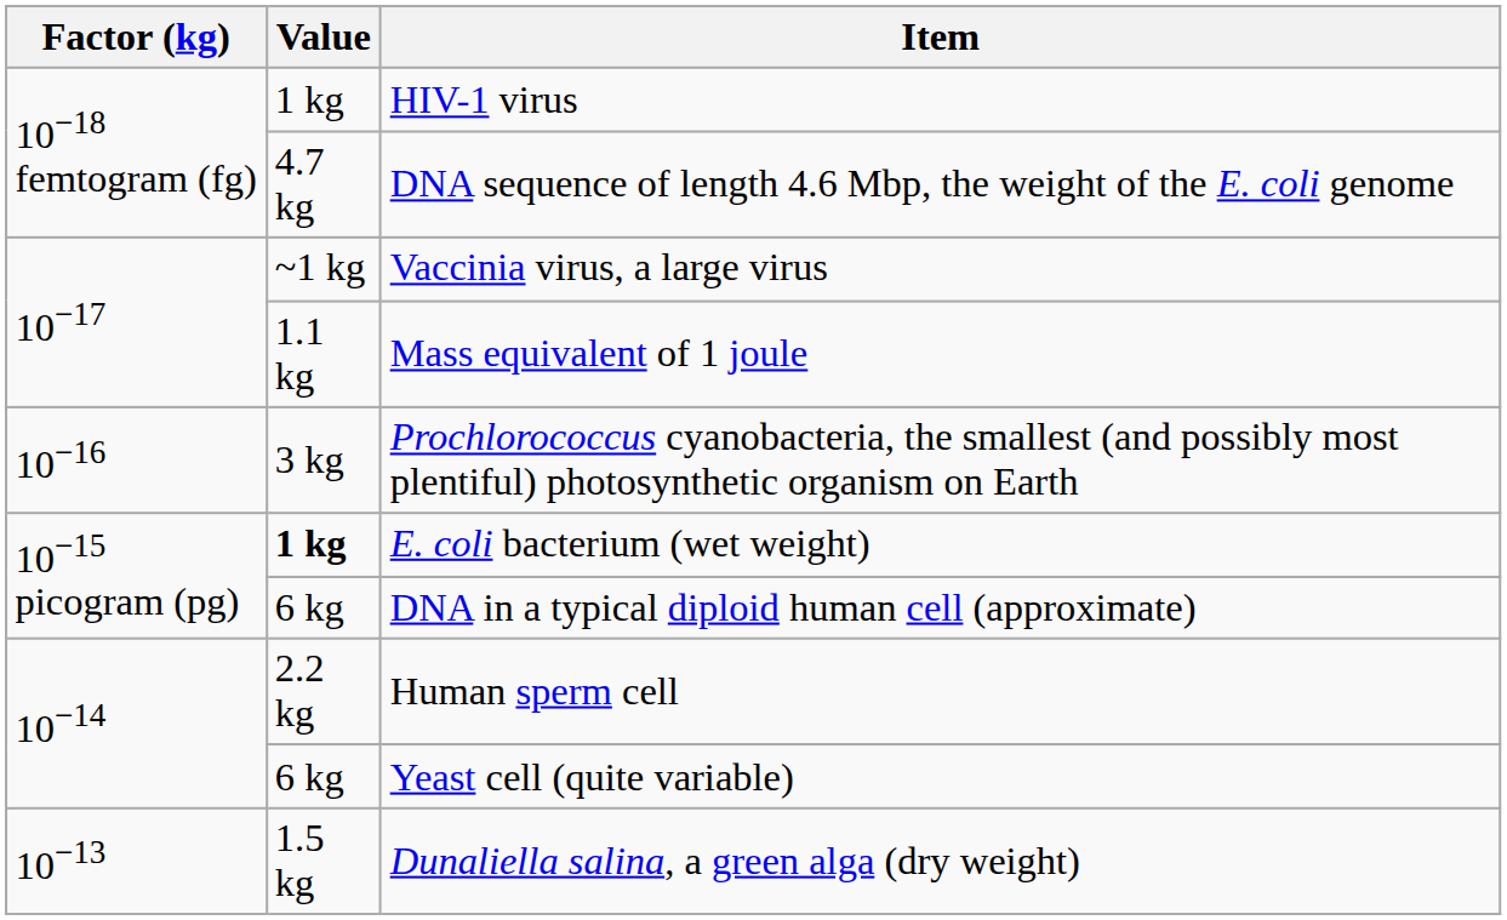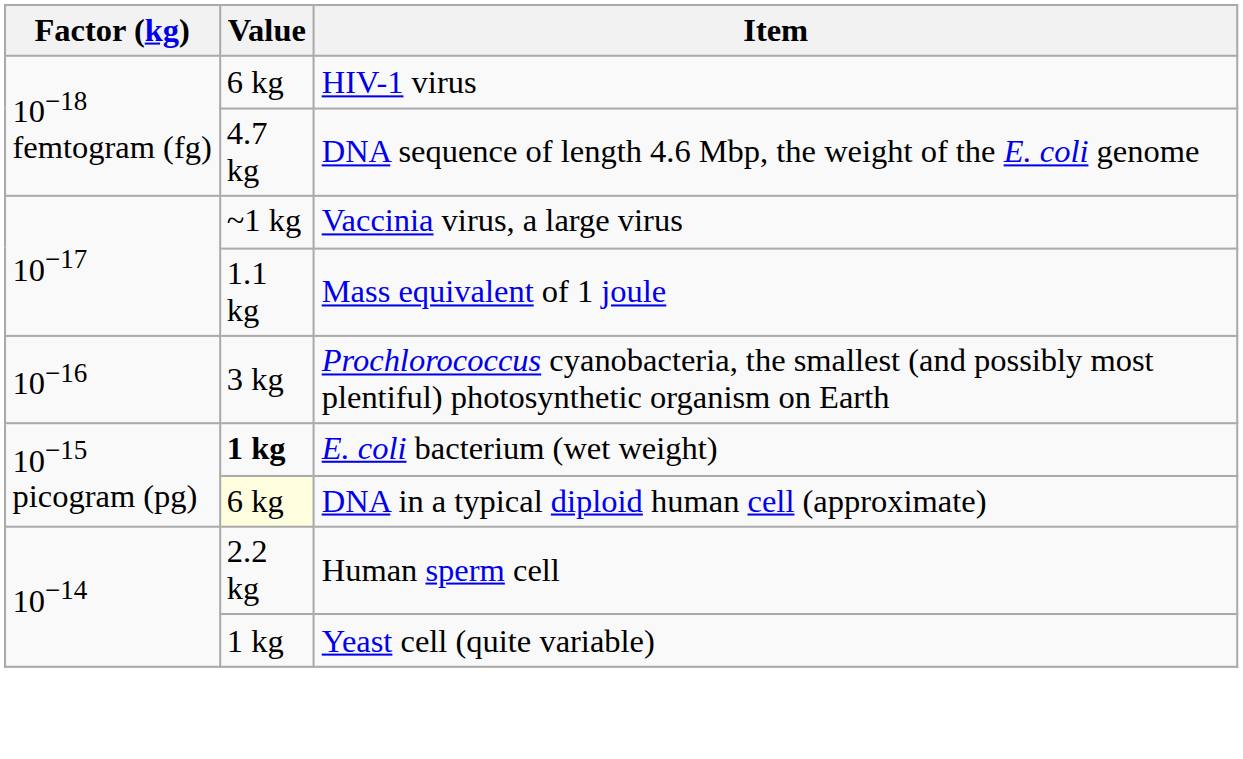HIV-1 virus | Value: 1 kg -> 6 kg
DNA in a typical diploid human cell (approximate) | Value: no background -> lightyellow background
Yeast cell (quite variable) | Value: 6 kg -> 1 kg
- row: 10−13 | 1.5 kg | Dunaliella salina, a green alga (dry weight)
